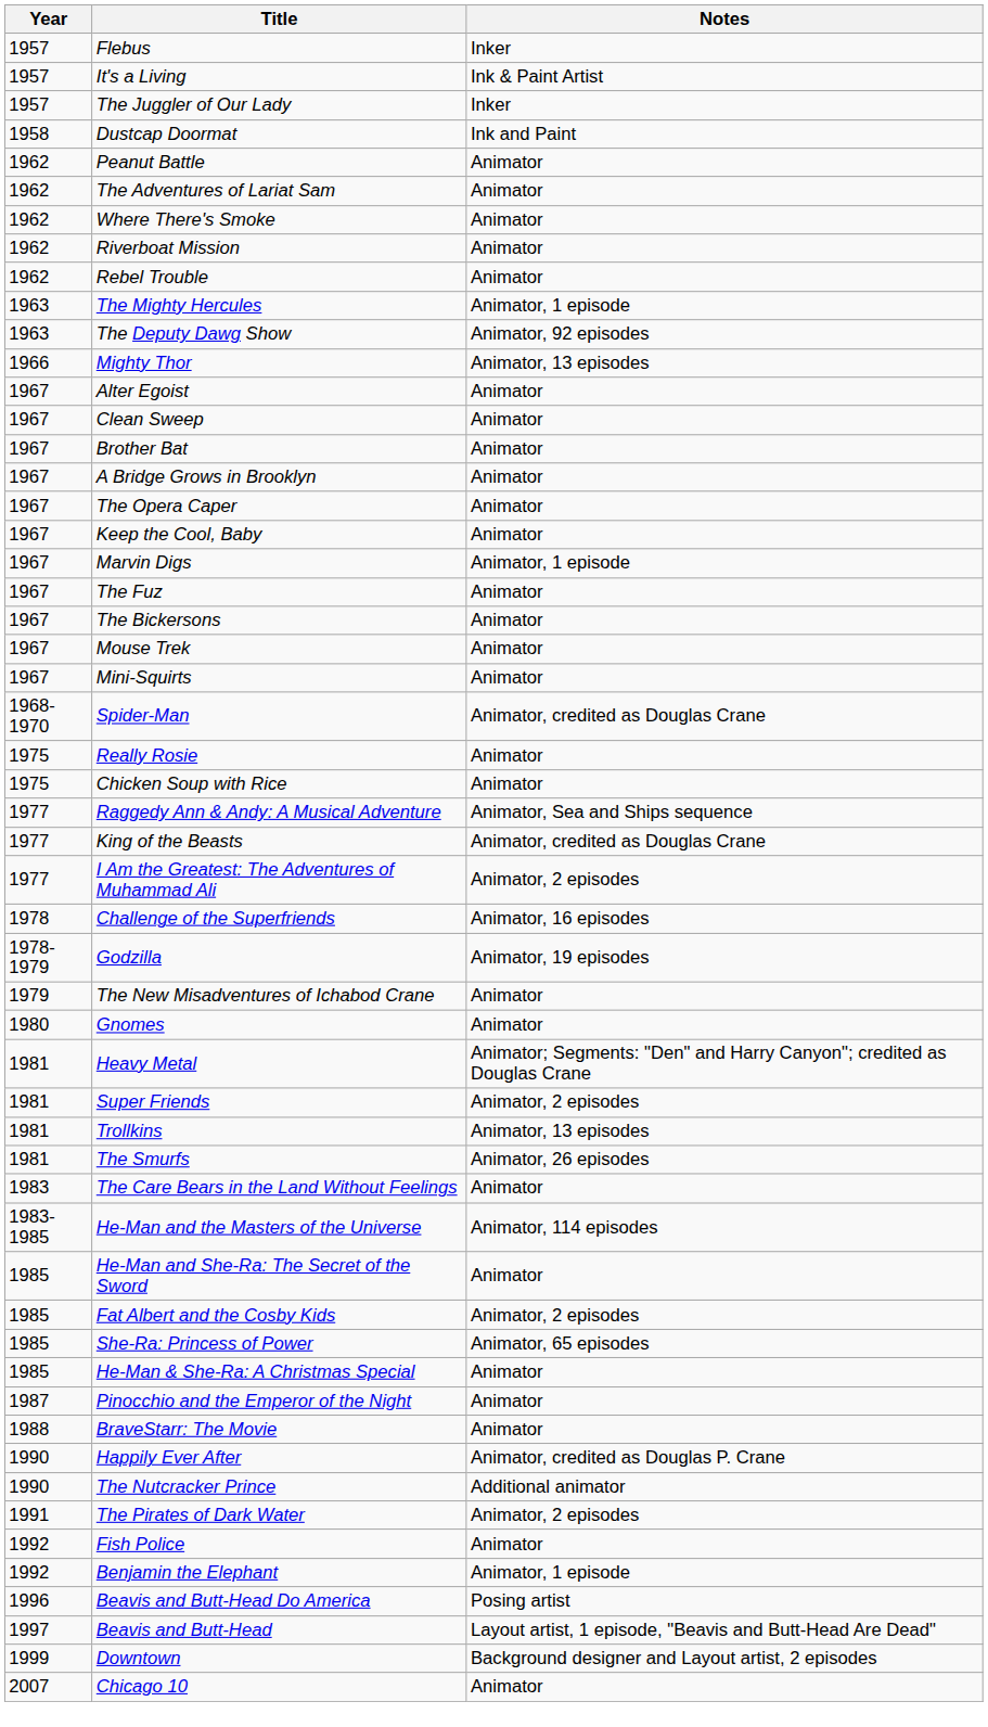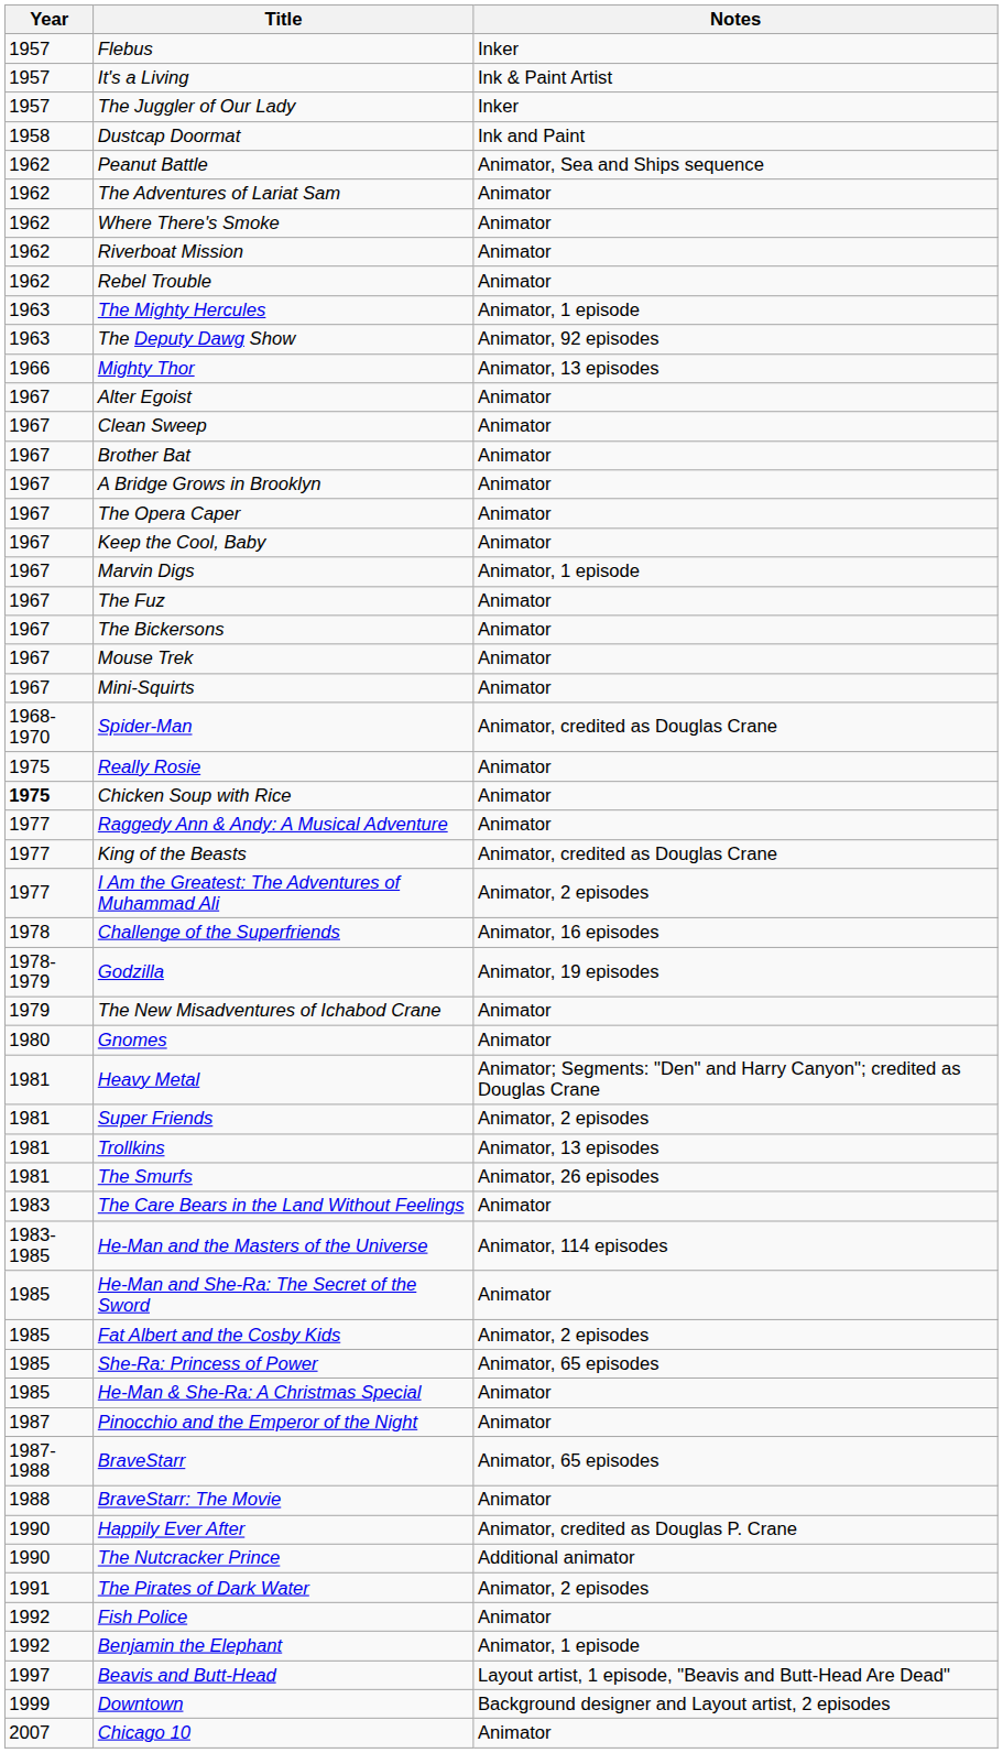Peanut Battle | Notes: Animator -> Animator, Sea and Ships sequence
Chicken Soup with Rice | Year: normal -> bold
Raggedy Ann & Andy: A Musical Adventure | Notes: Animator, Sea and Ships sequence -> Animator
+ row: 1987-1988 | BraveStarr | Animator, 65 episodes
- row: 1996 | Beavis and Butt-Head Do America | Posing artist
